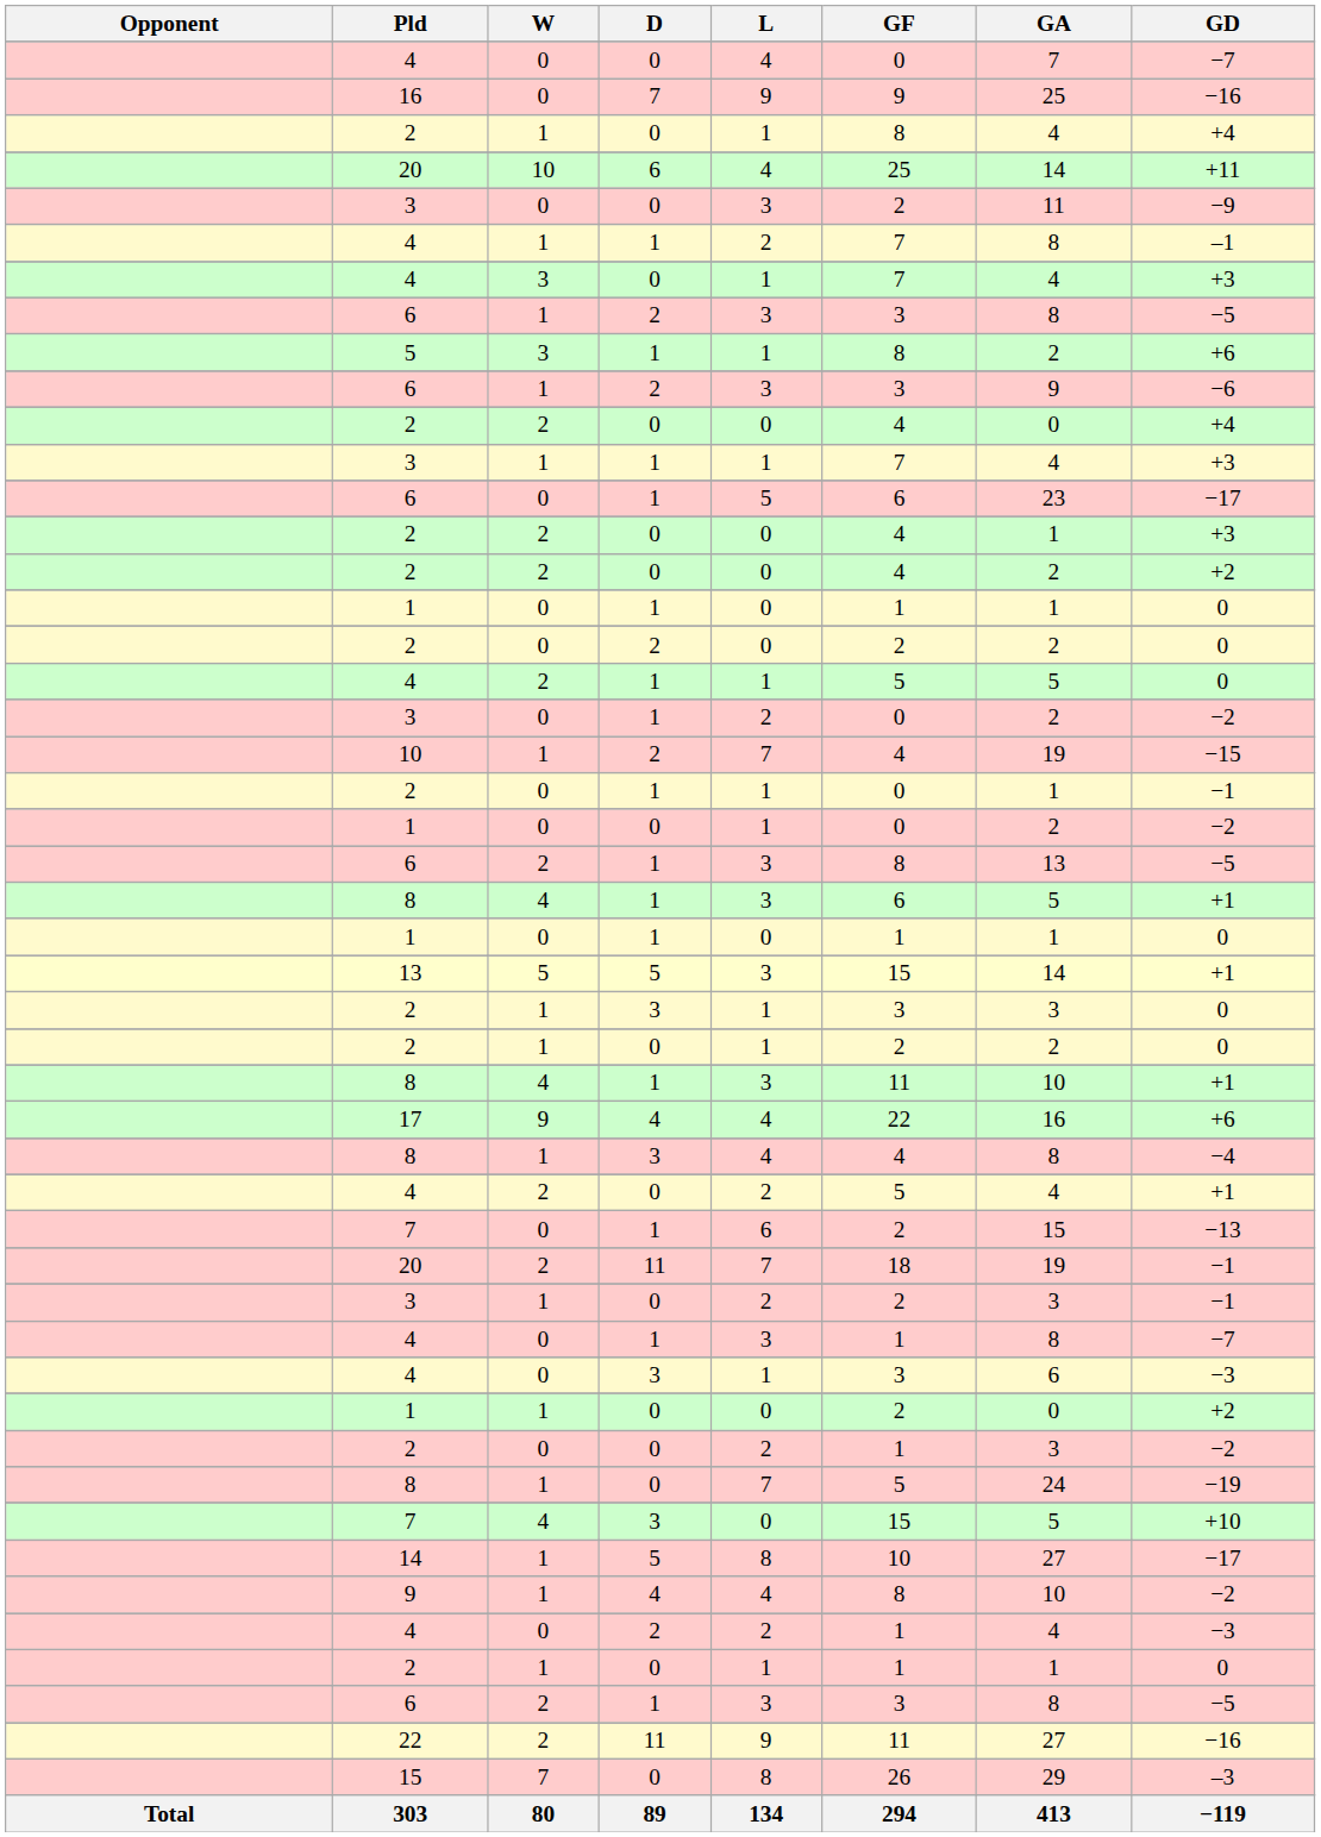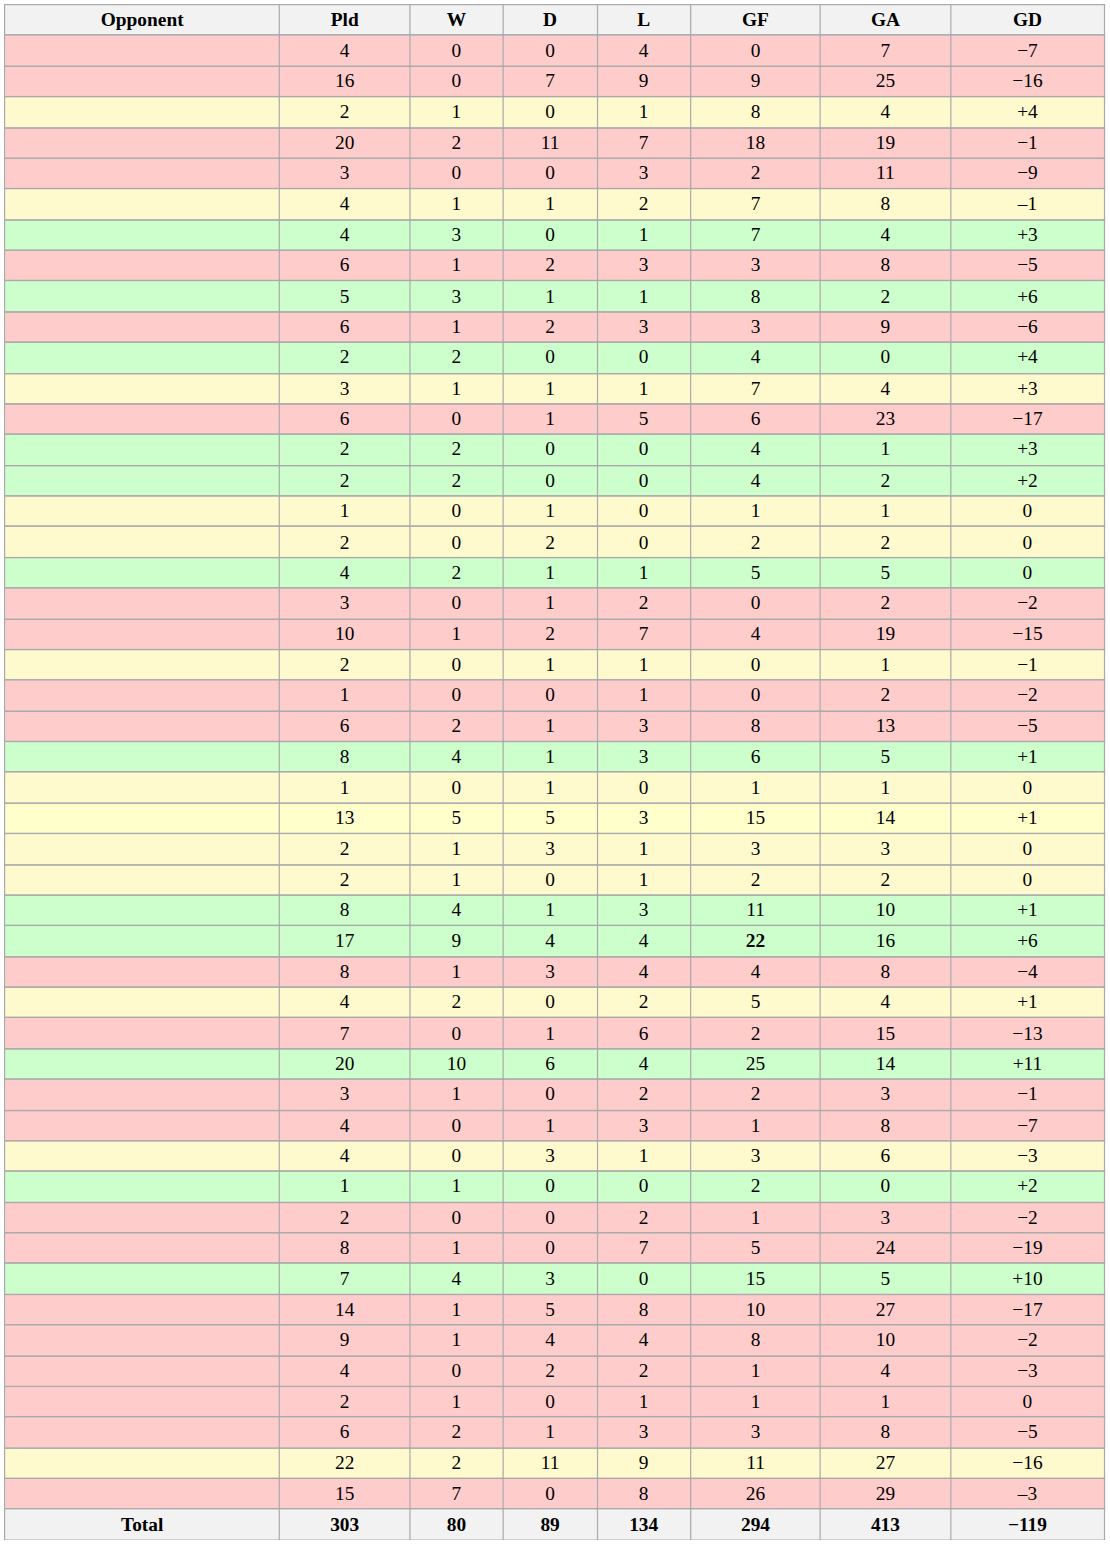rows swapped: 20 / 11 <-> 20 / 6
17 | GF: normal -> bold
